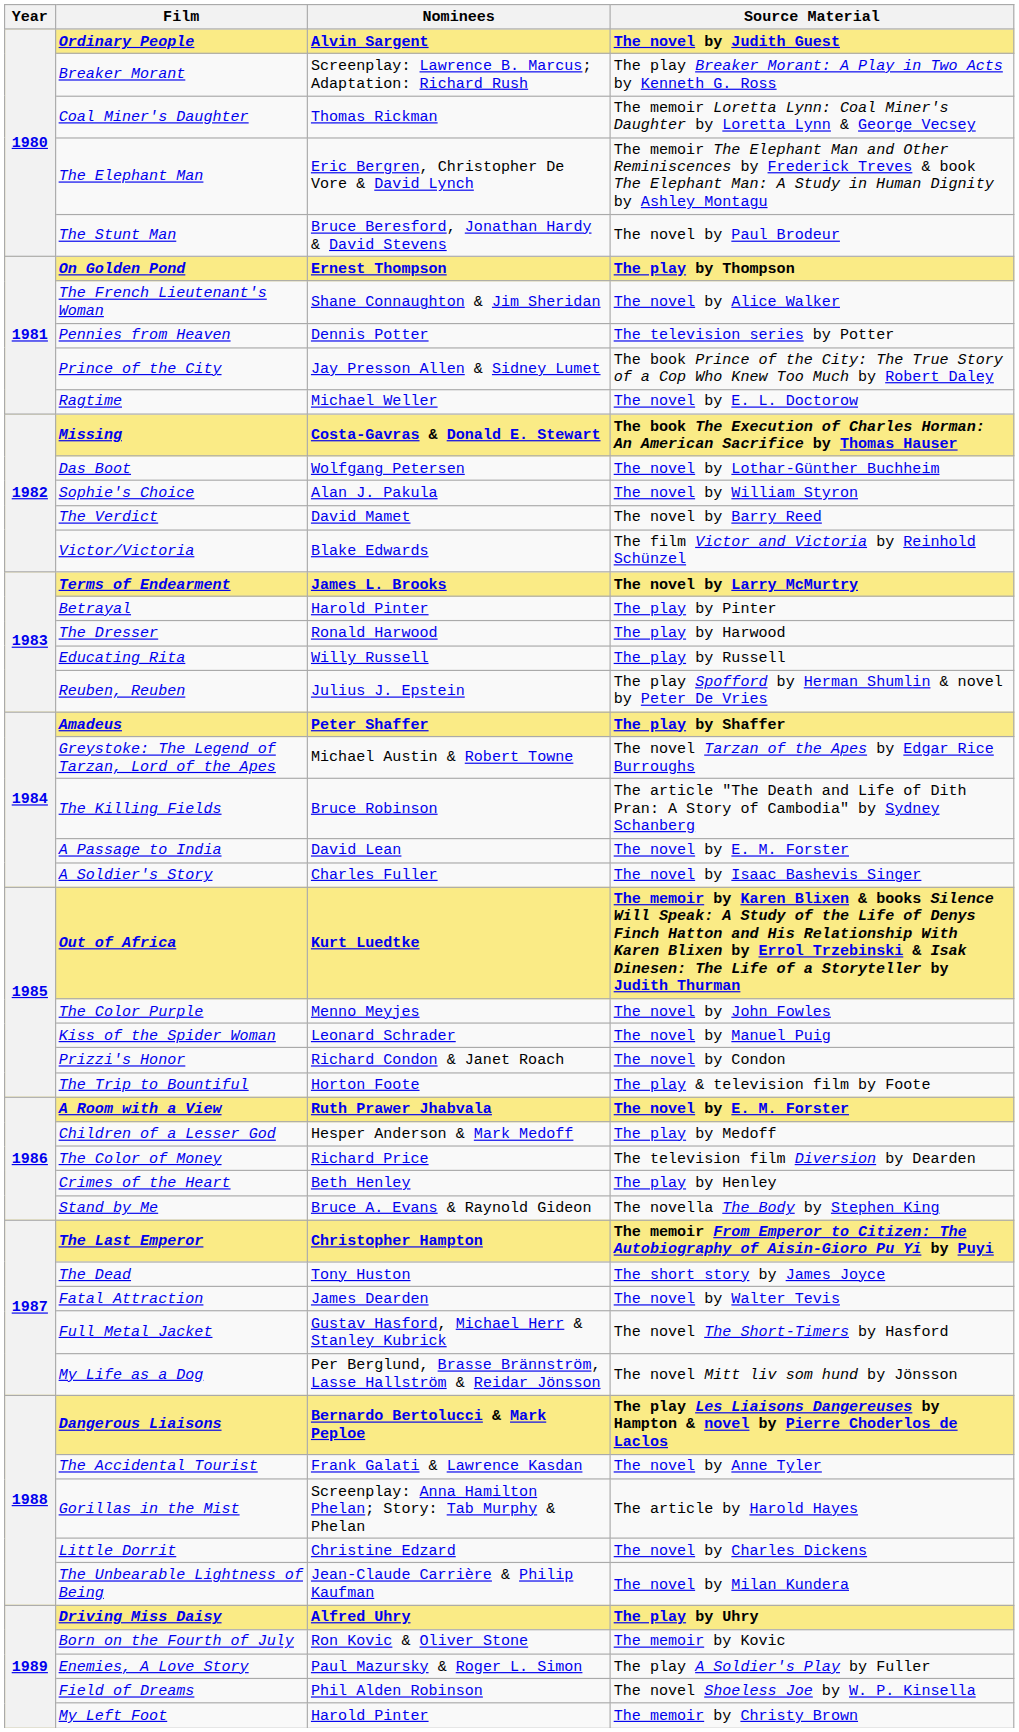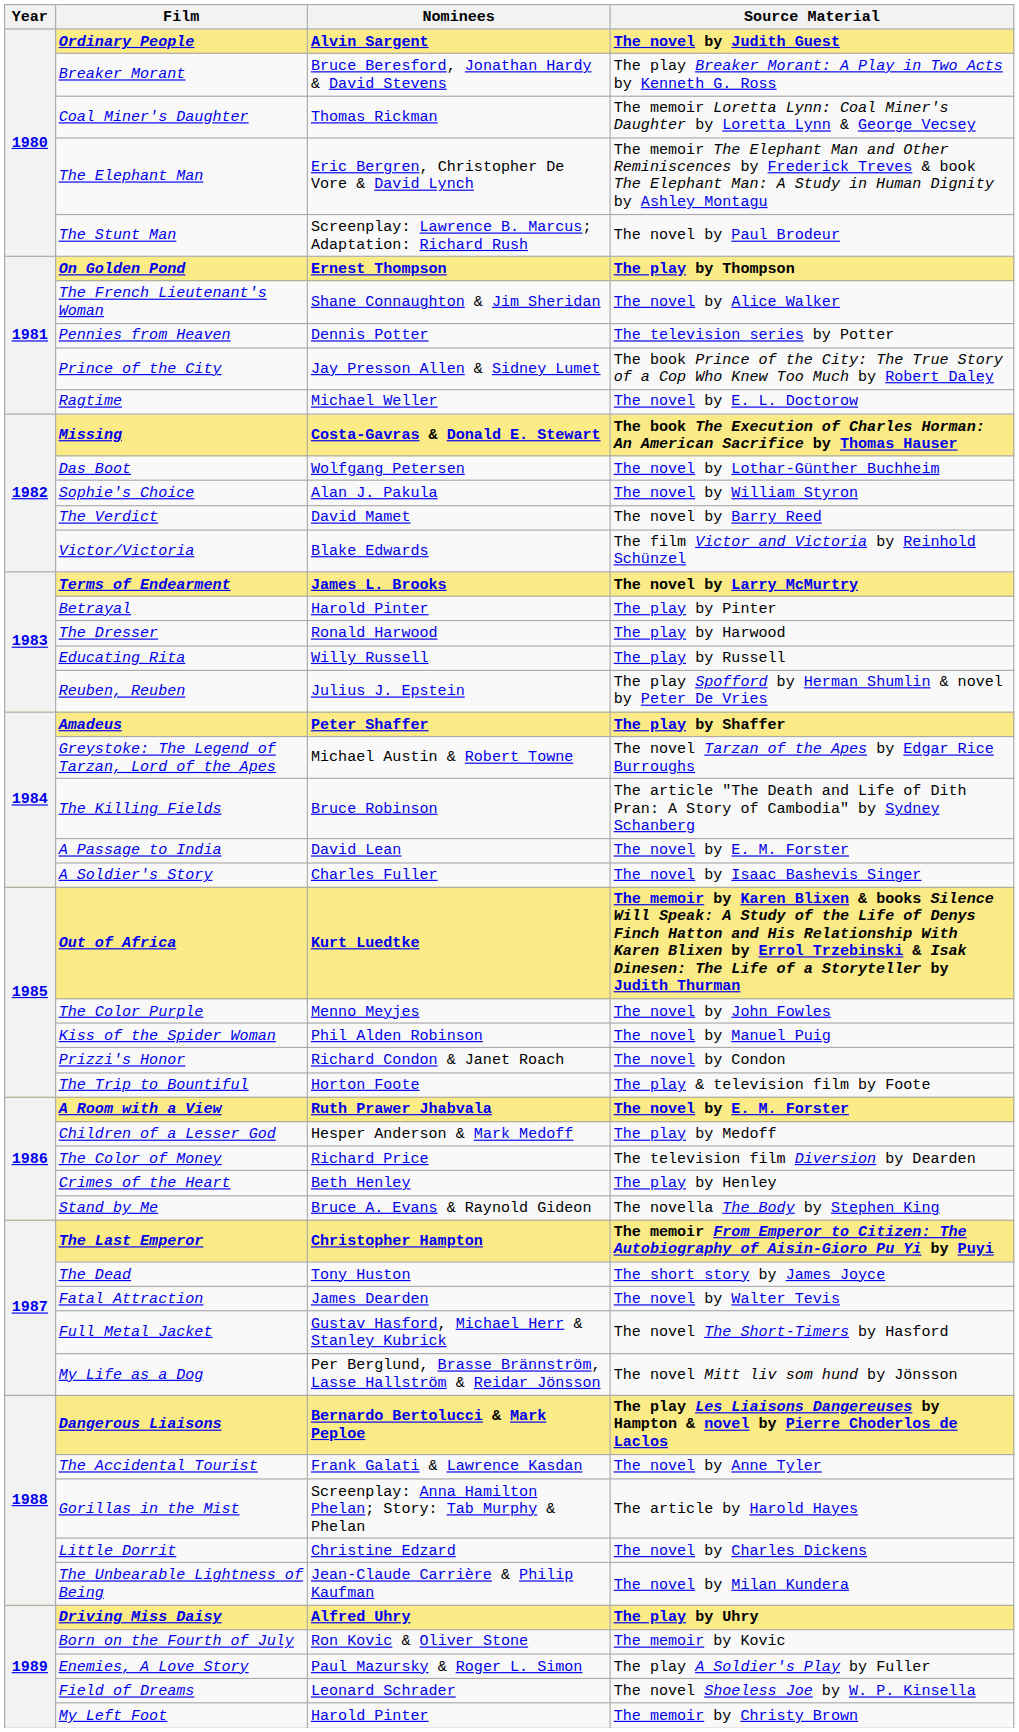Breaker Morant | Nominees: Screenplay: Lawrence B. Marcus; Adaptation: Richard Rush -> Bruce Beresford, Jonathan Hardy & David Stevens
The Stunt Man | Nominees: Bruce Beresford, Jonathan Hardy & David Stevens -> Screenplay: Lawrence B. Marcus; Adaptation: Richard Rush
Kiss of the Spider Woman | Nominees: Leonard Schrader -> Phil Alden Robinson
Field of Dreams | Nominees: Phil Alden Robinson -> Leonard Schrader
